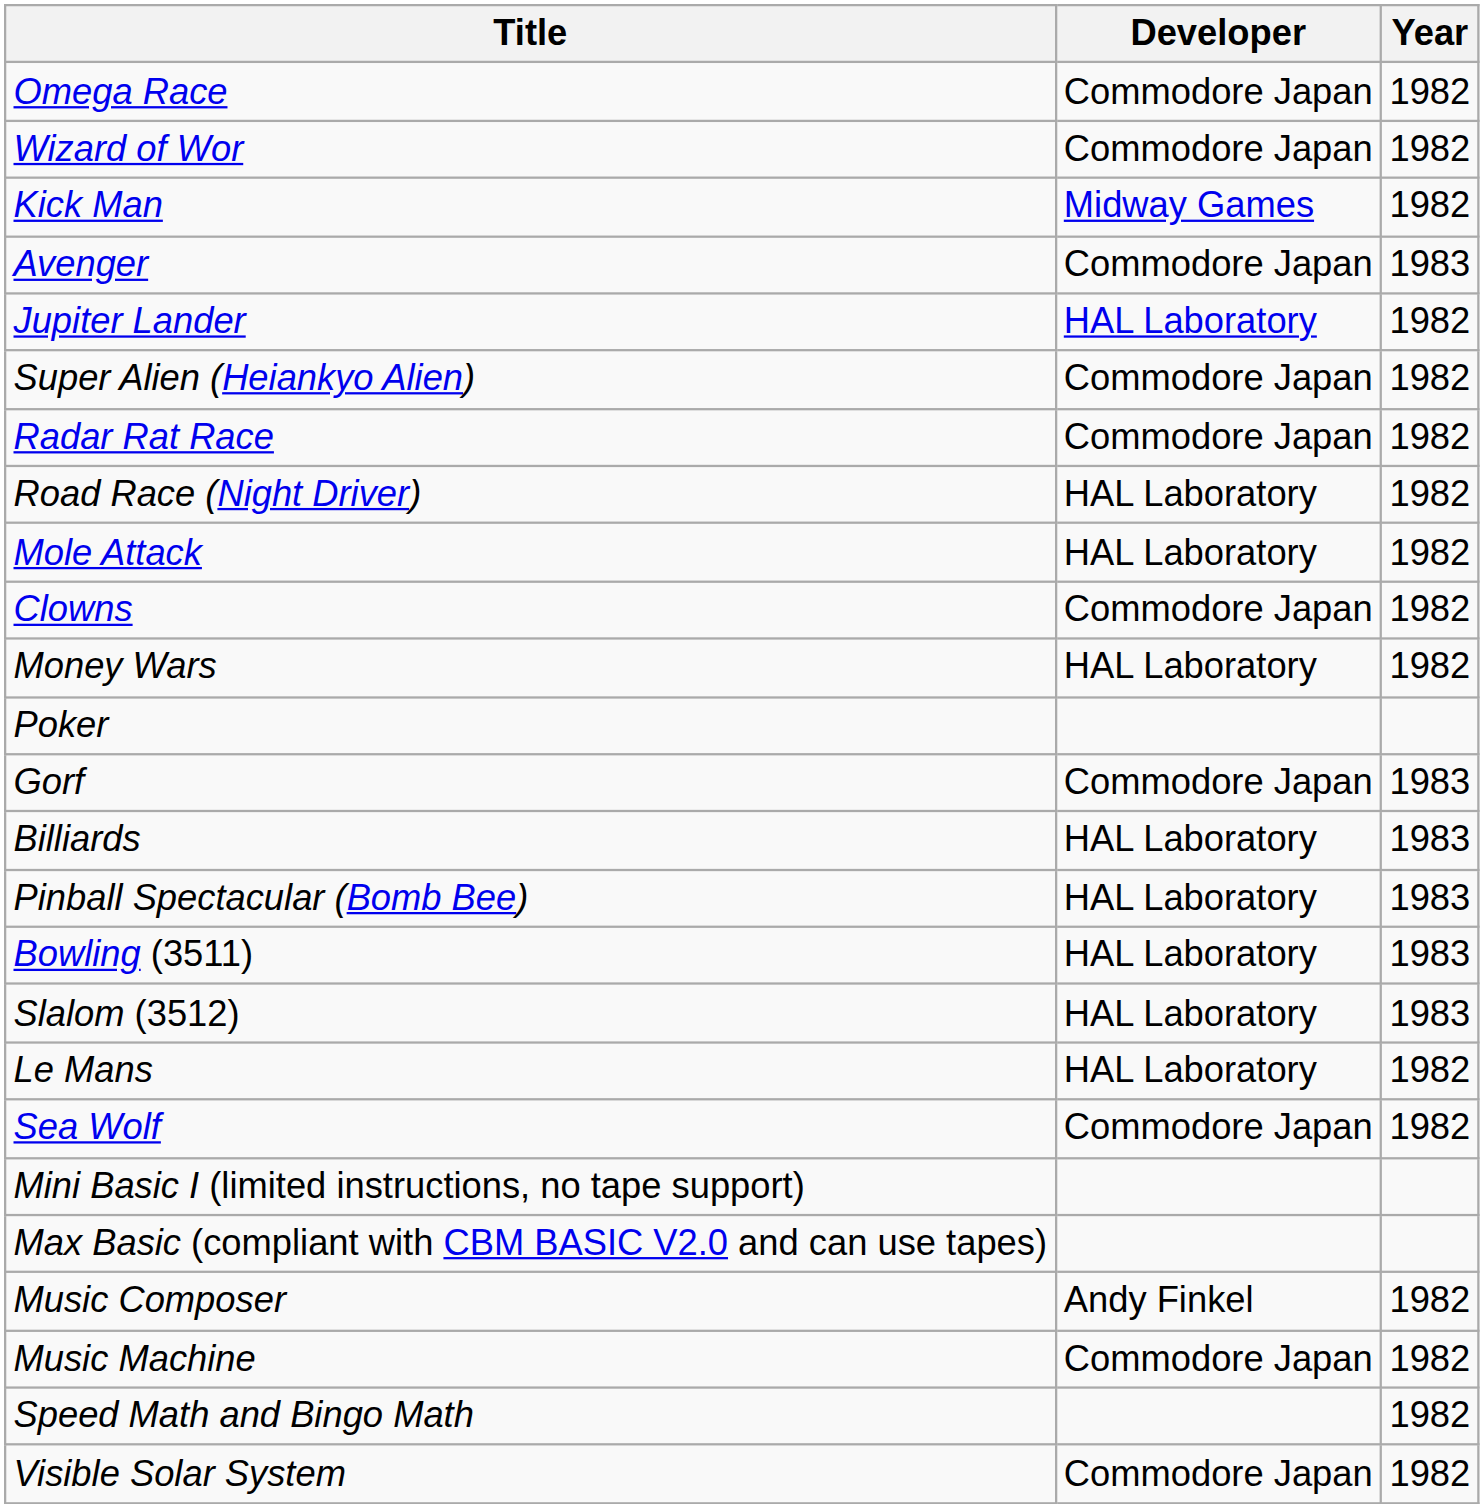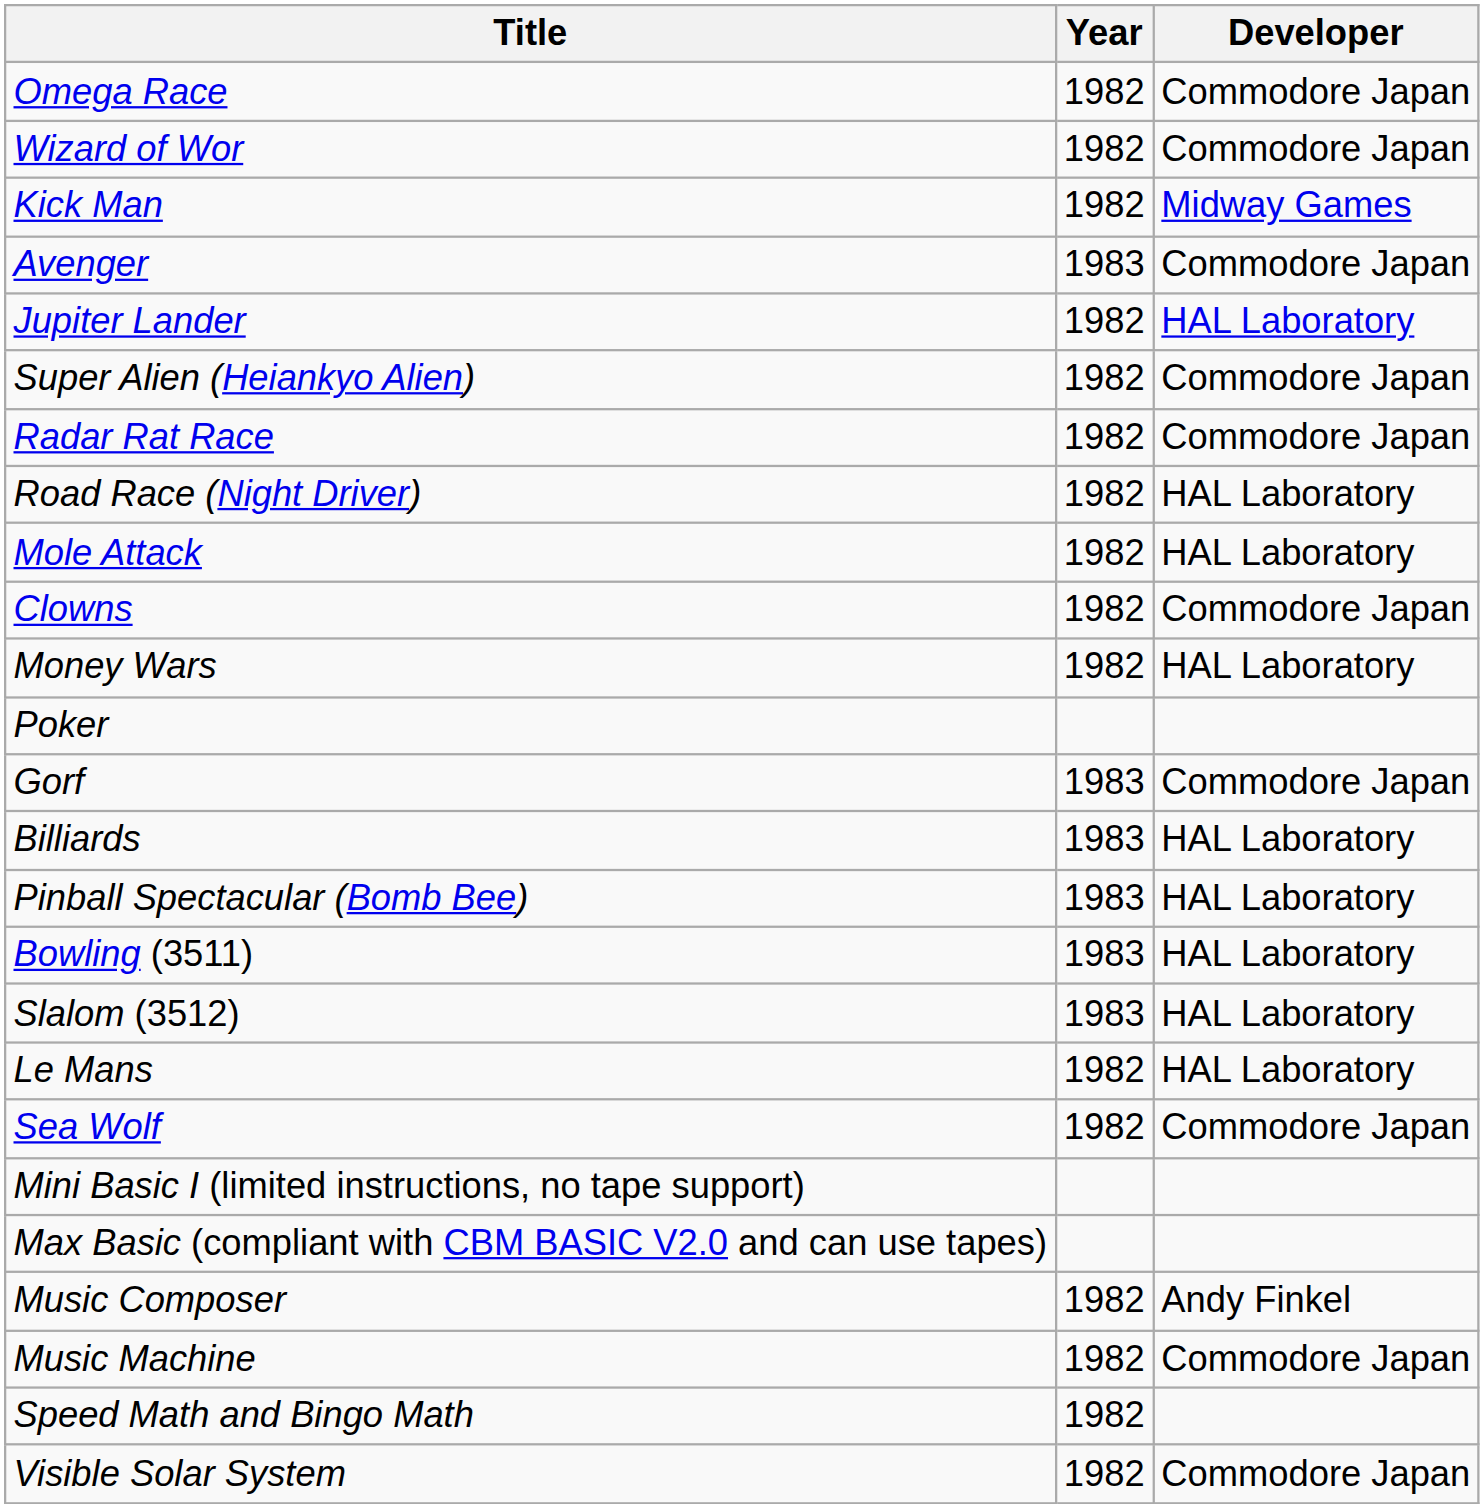columns swapped: Year <-> Developer
